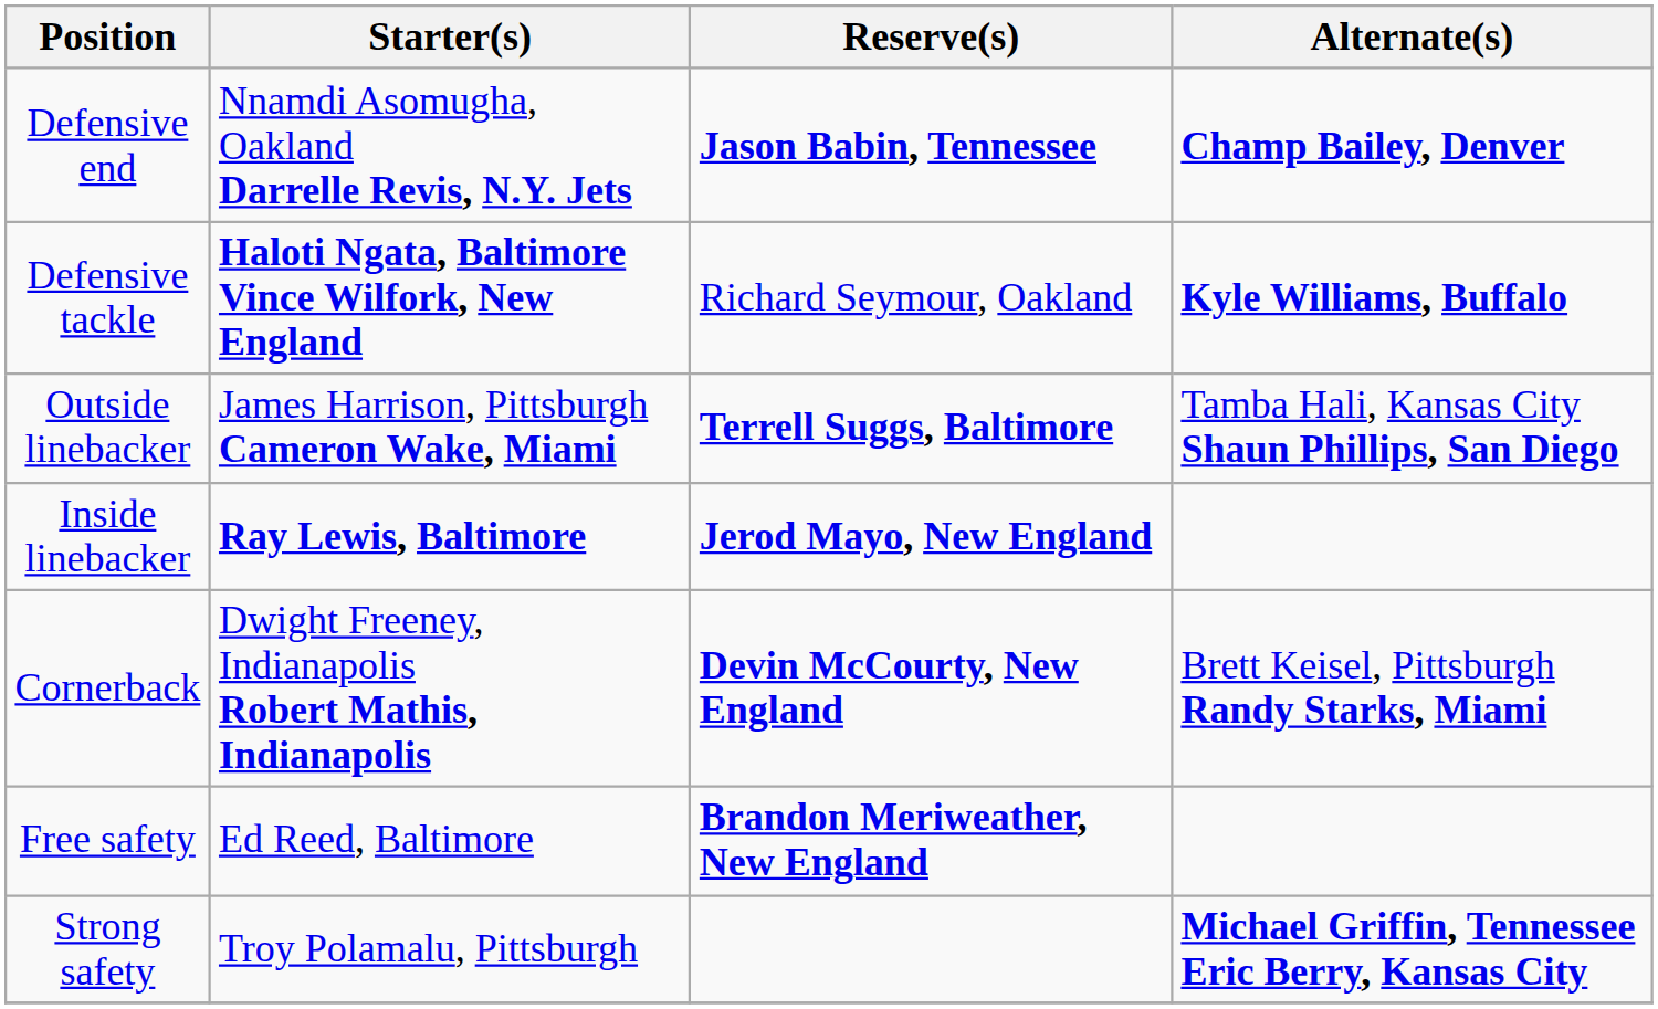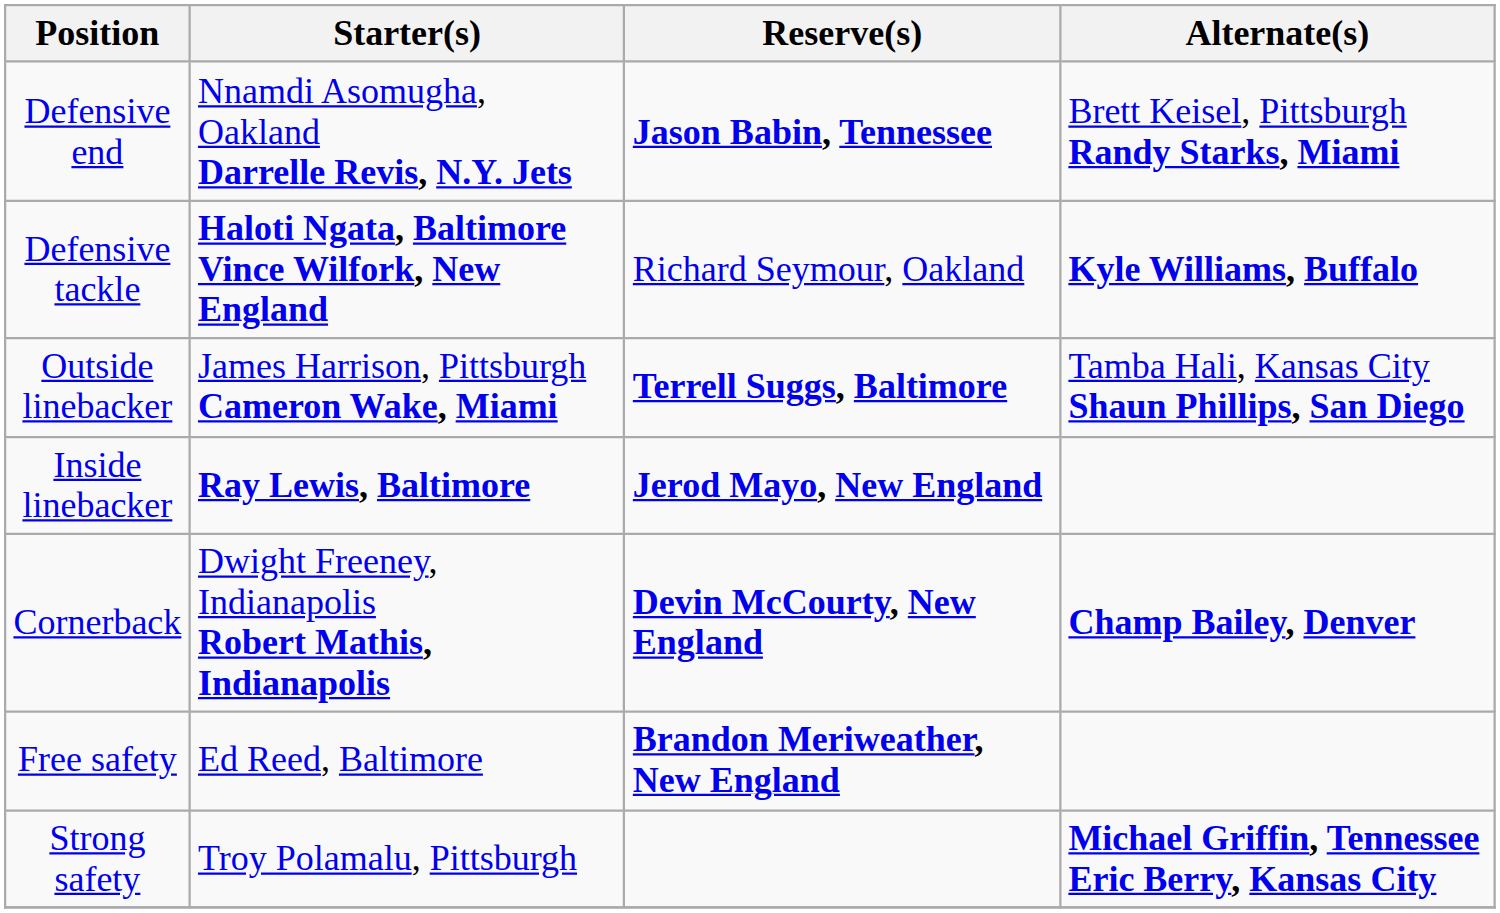Defensive end | Alternate(s): Champ Bailey, Denver -> Brett Keisel, Pittsburgh Randy Starks, Miami
Cornerback | Alternate(s): Brett Keisel, Pittsburgh Randy Starks, Miami -> Champ Bailey, Denver
